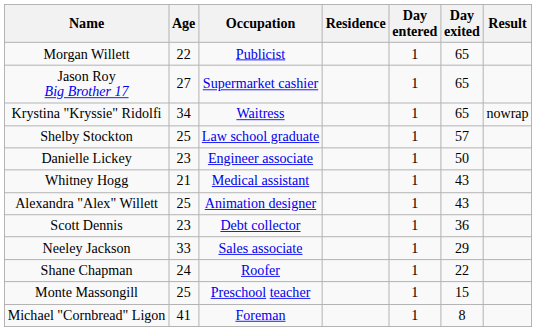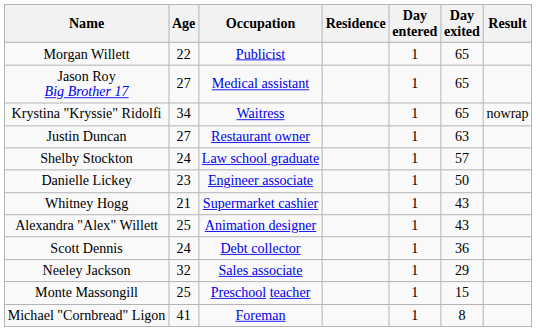Jason Roy Big Brother 17 | Occupation: Supermarket cashier -> Medical assistant
+ row: Justin Duncan | 27 | Restaurant owner | 1 | 63
Shelby Stockton | Age: 25 -> 24
Whitney Hogg | Occupation: Medical assistant -> Supermarket cashier
Scott Dennis | Age: 23 -> 24
Neeley Jackson | Age: 33 -> 32
- row: Shane Chapman | 24 | Roofer | 1 | 22
